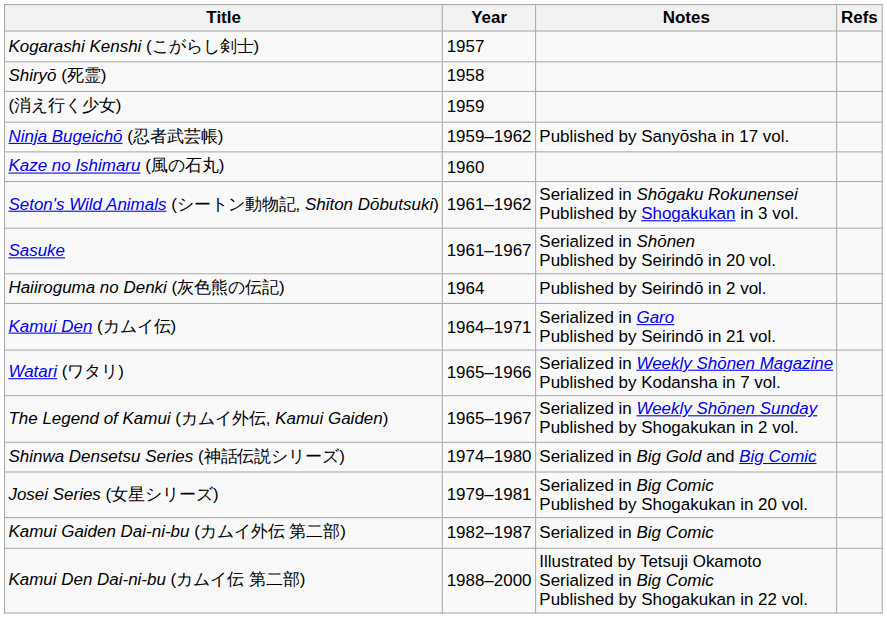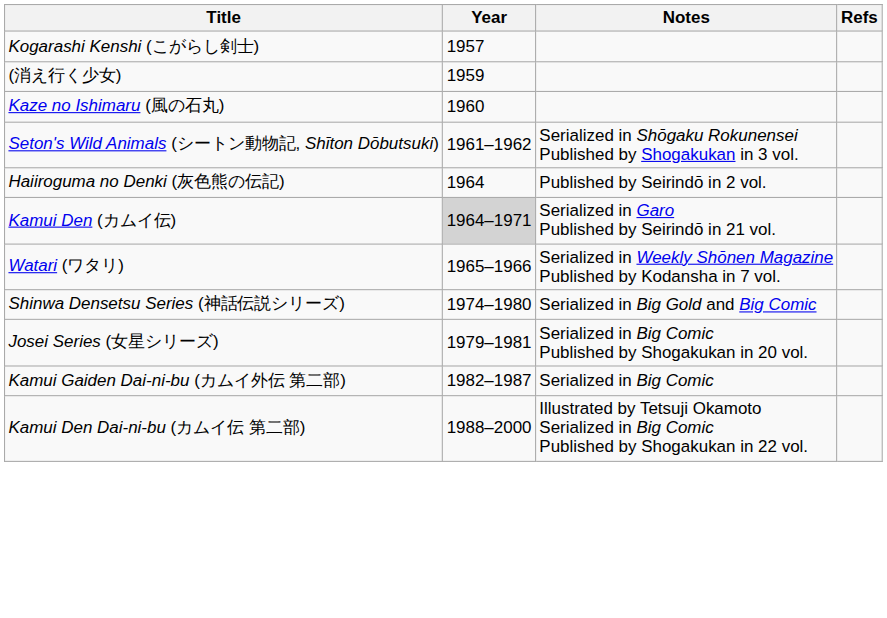- row: Shiryō (死霊) | 1958
- row: Ninja Bugeichō (忍者武芸帳) | 1959–1962 | Published by Sanyōsha in 17 vol.
- row: Sasuke | 1961–1967 | Serialized in Shōnen Published by Seirindō in 20 vol.
Kamui Den (カムイ伝) | Year: no background -> lightgrey background
- row: The Legend of Kamui (カムイ外伝, Kamui Gaiden) | 1965–1967 | Serialized in Weekly Shōnen Sunday Published by Shogakukan in 2 vol.
